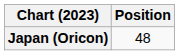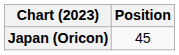Japan (Oricon) | Position: 48 -> 45
